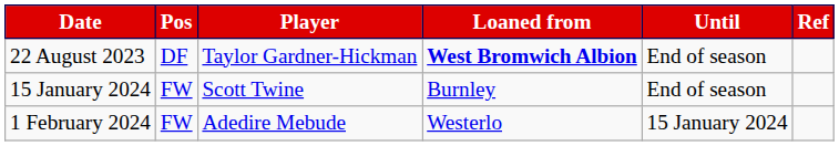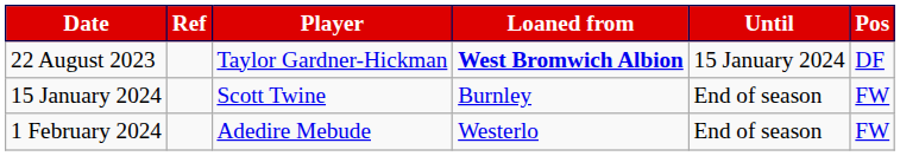columns swapped: Pos <-> Ref
22 August 2023 | Until: End of season -> 15 January 2024
1 February 2024 | Until: 15 January 2024 -> End of season
